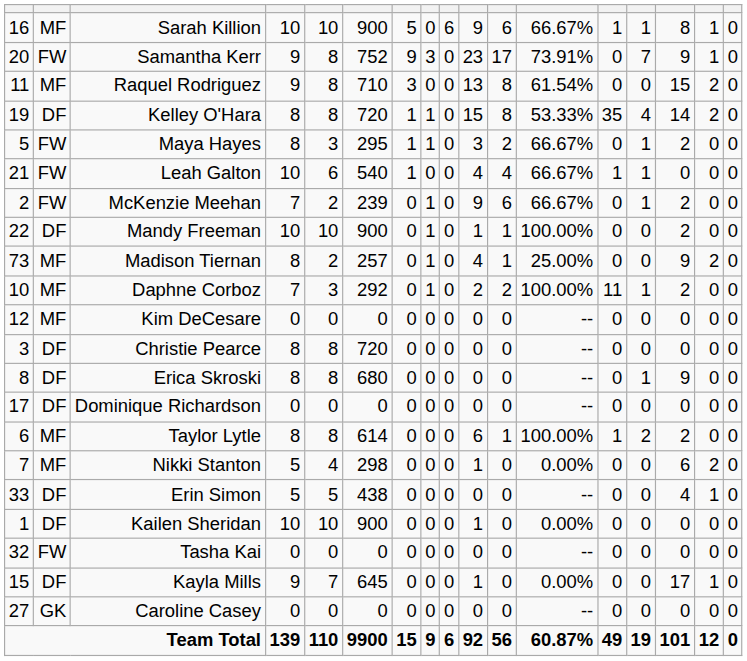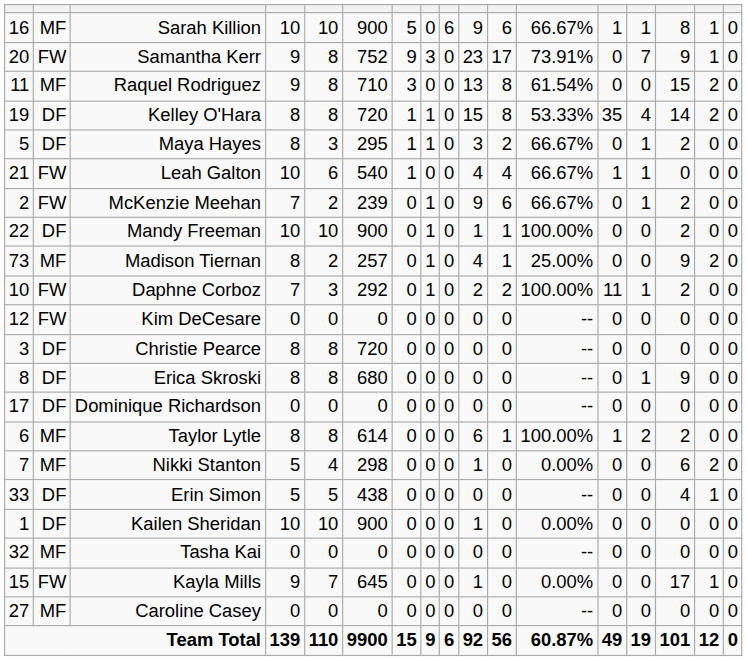Maya Hayes | column 2: FW -> DF
Daphne Corboz | column 2: MF -> FW
Kim DeCesare | column 2: MF -> FW
Tasha Kai | column 2: FW -> MF
Kayla Mills | column 2: DF -> FW
Caroline Casey | column 2: GK -> MF
